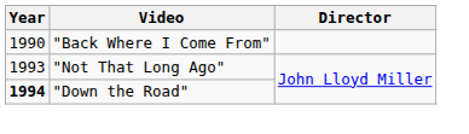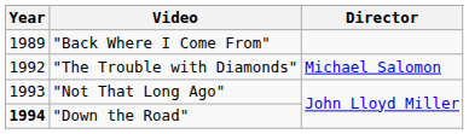"Back Where I Come From" | Year: 1990 -> 1989
+ row: 1992 | "The Trouble with Diamonds" | Michael Salomon
